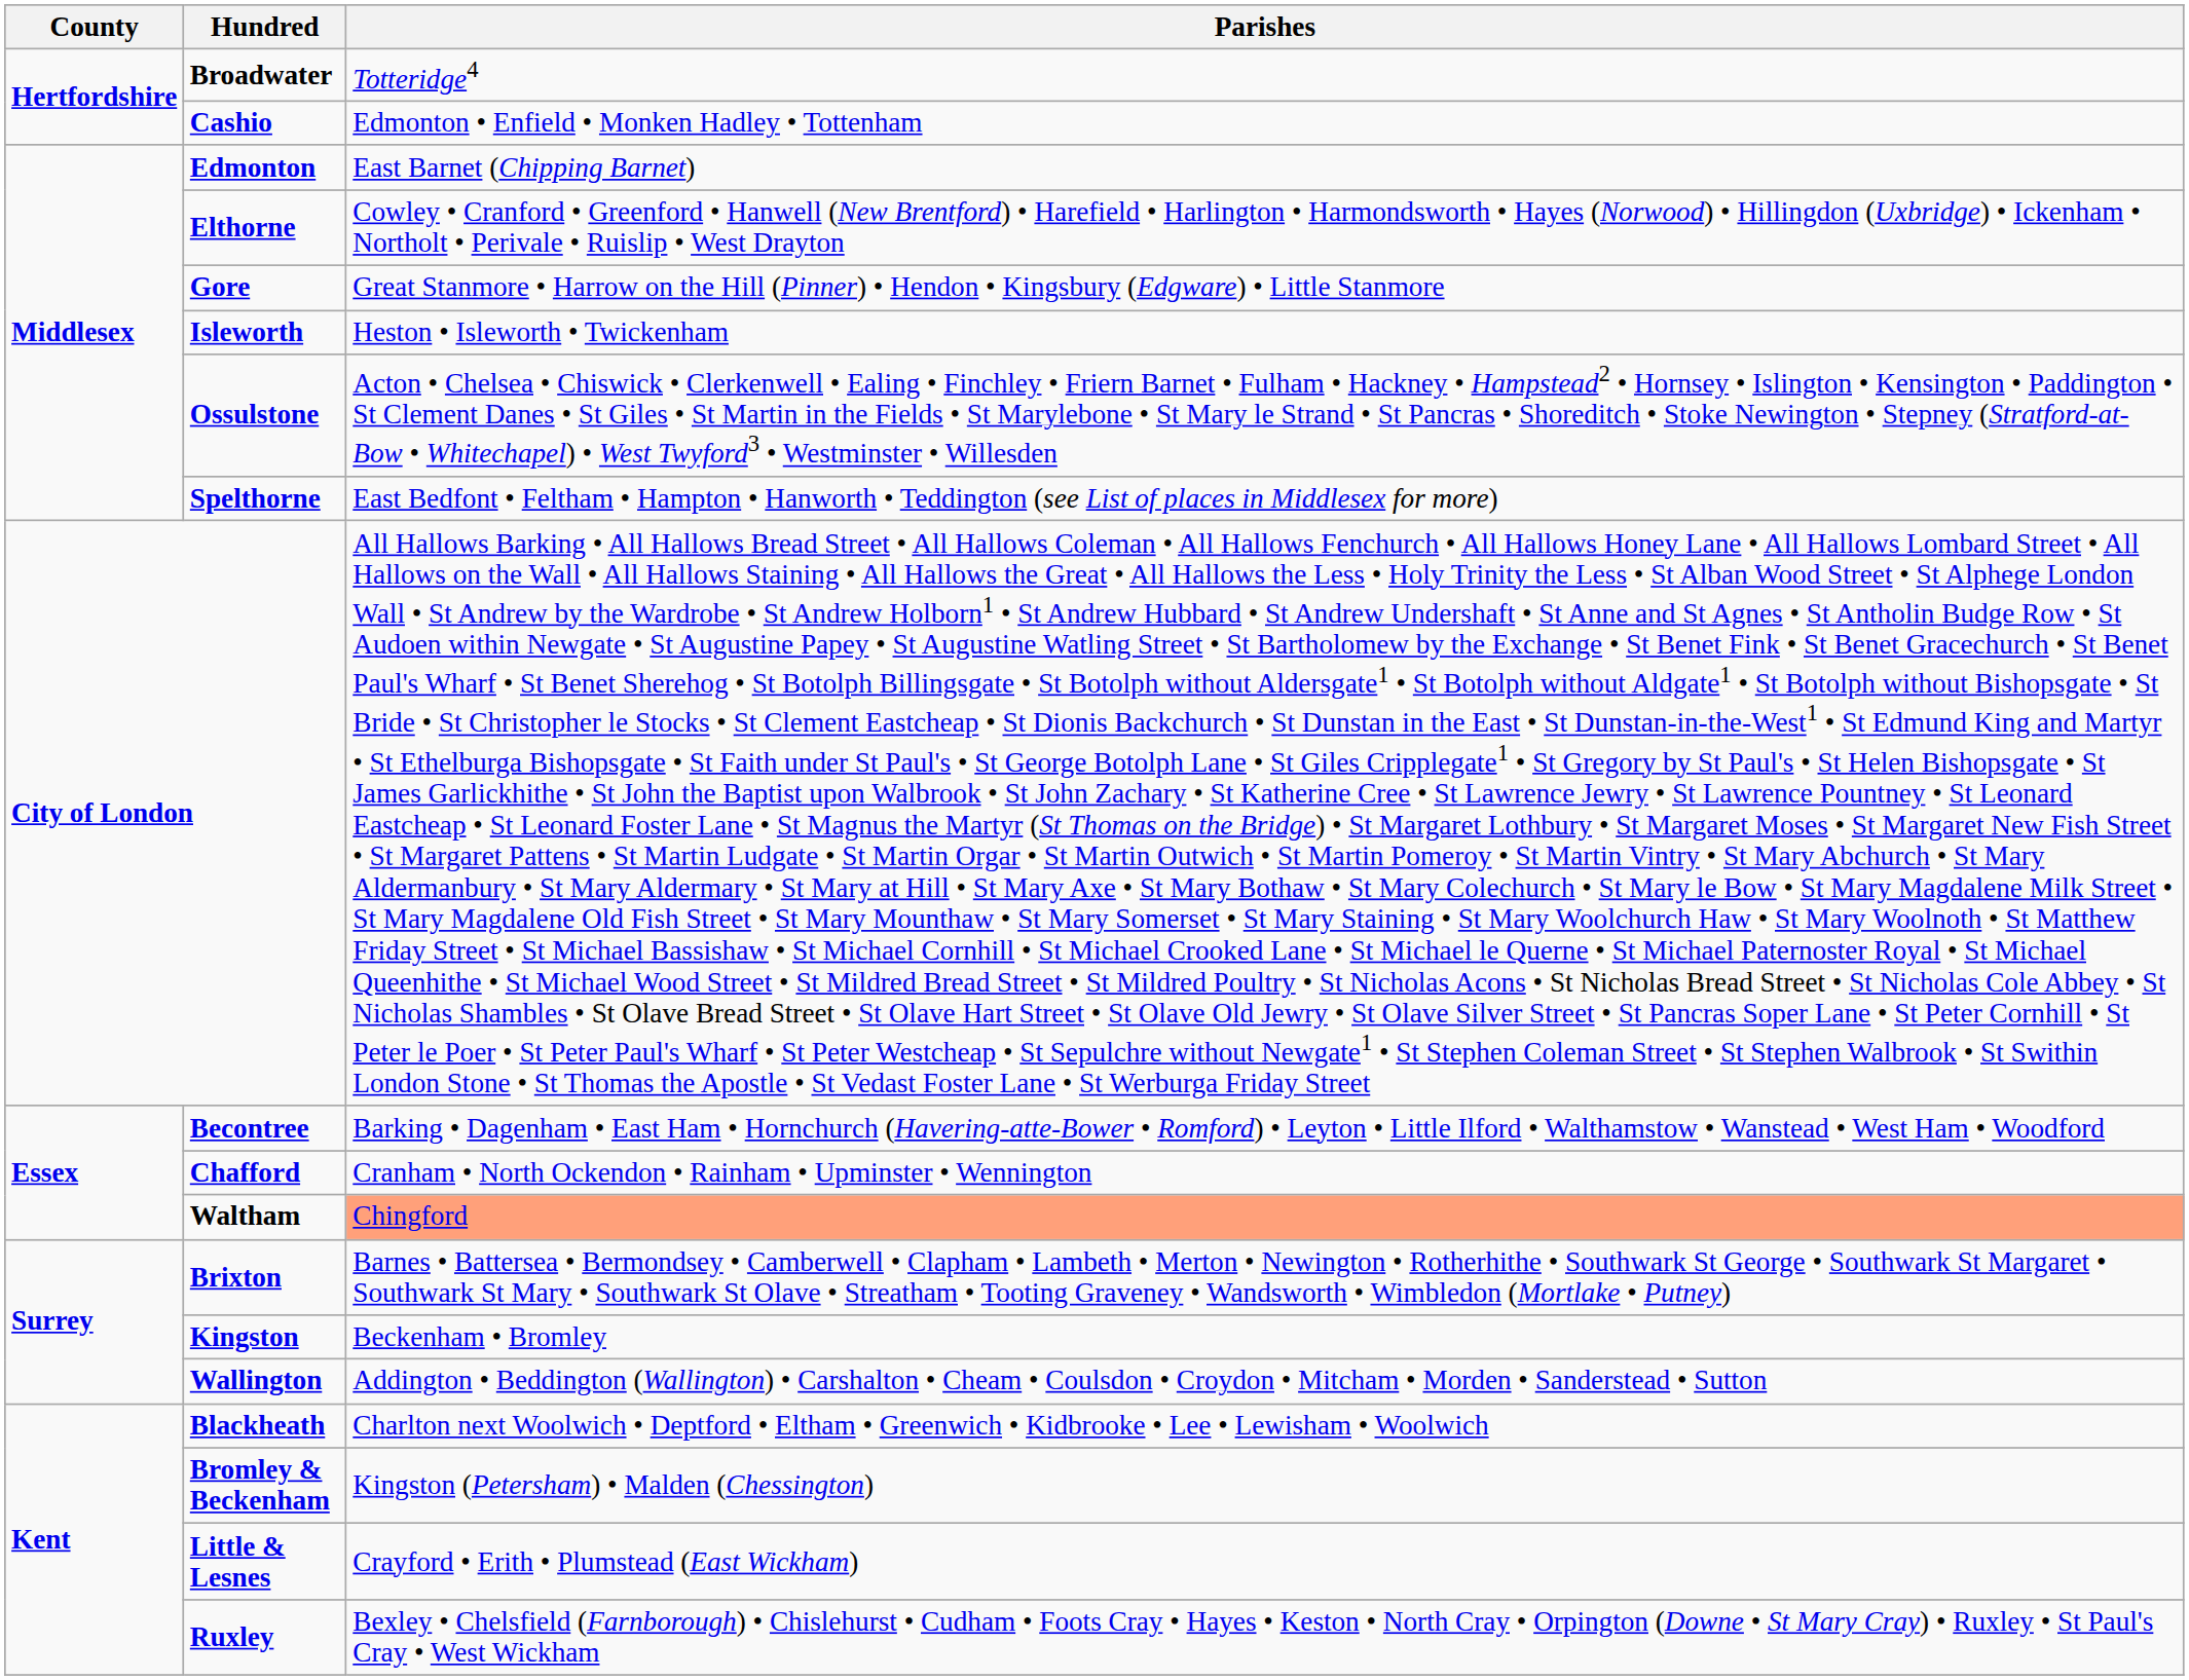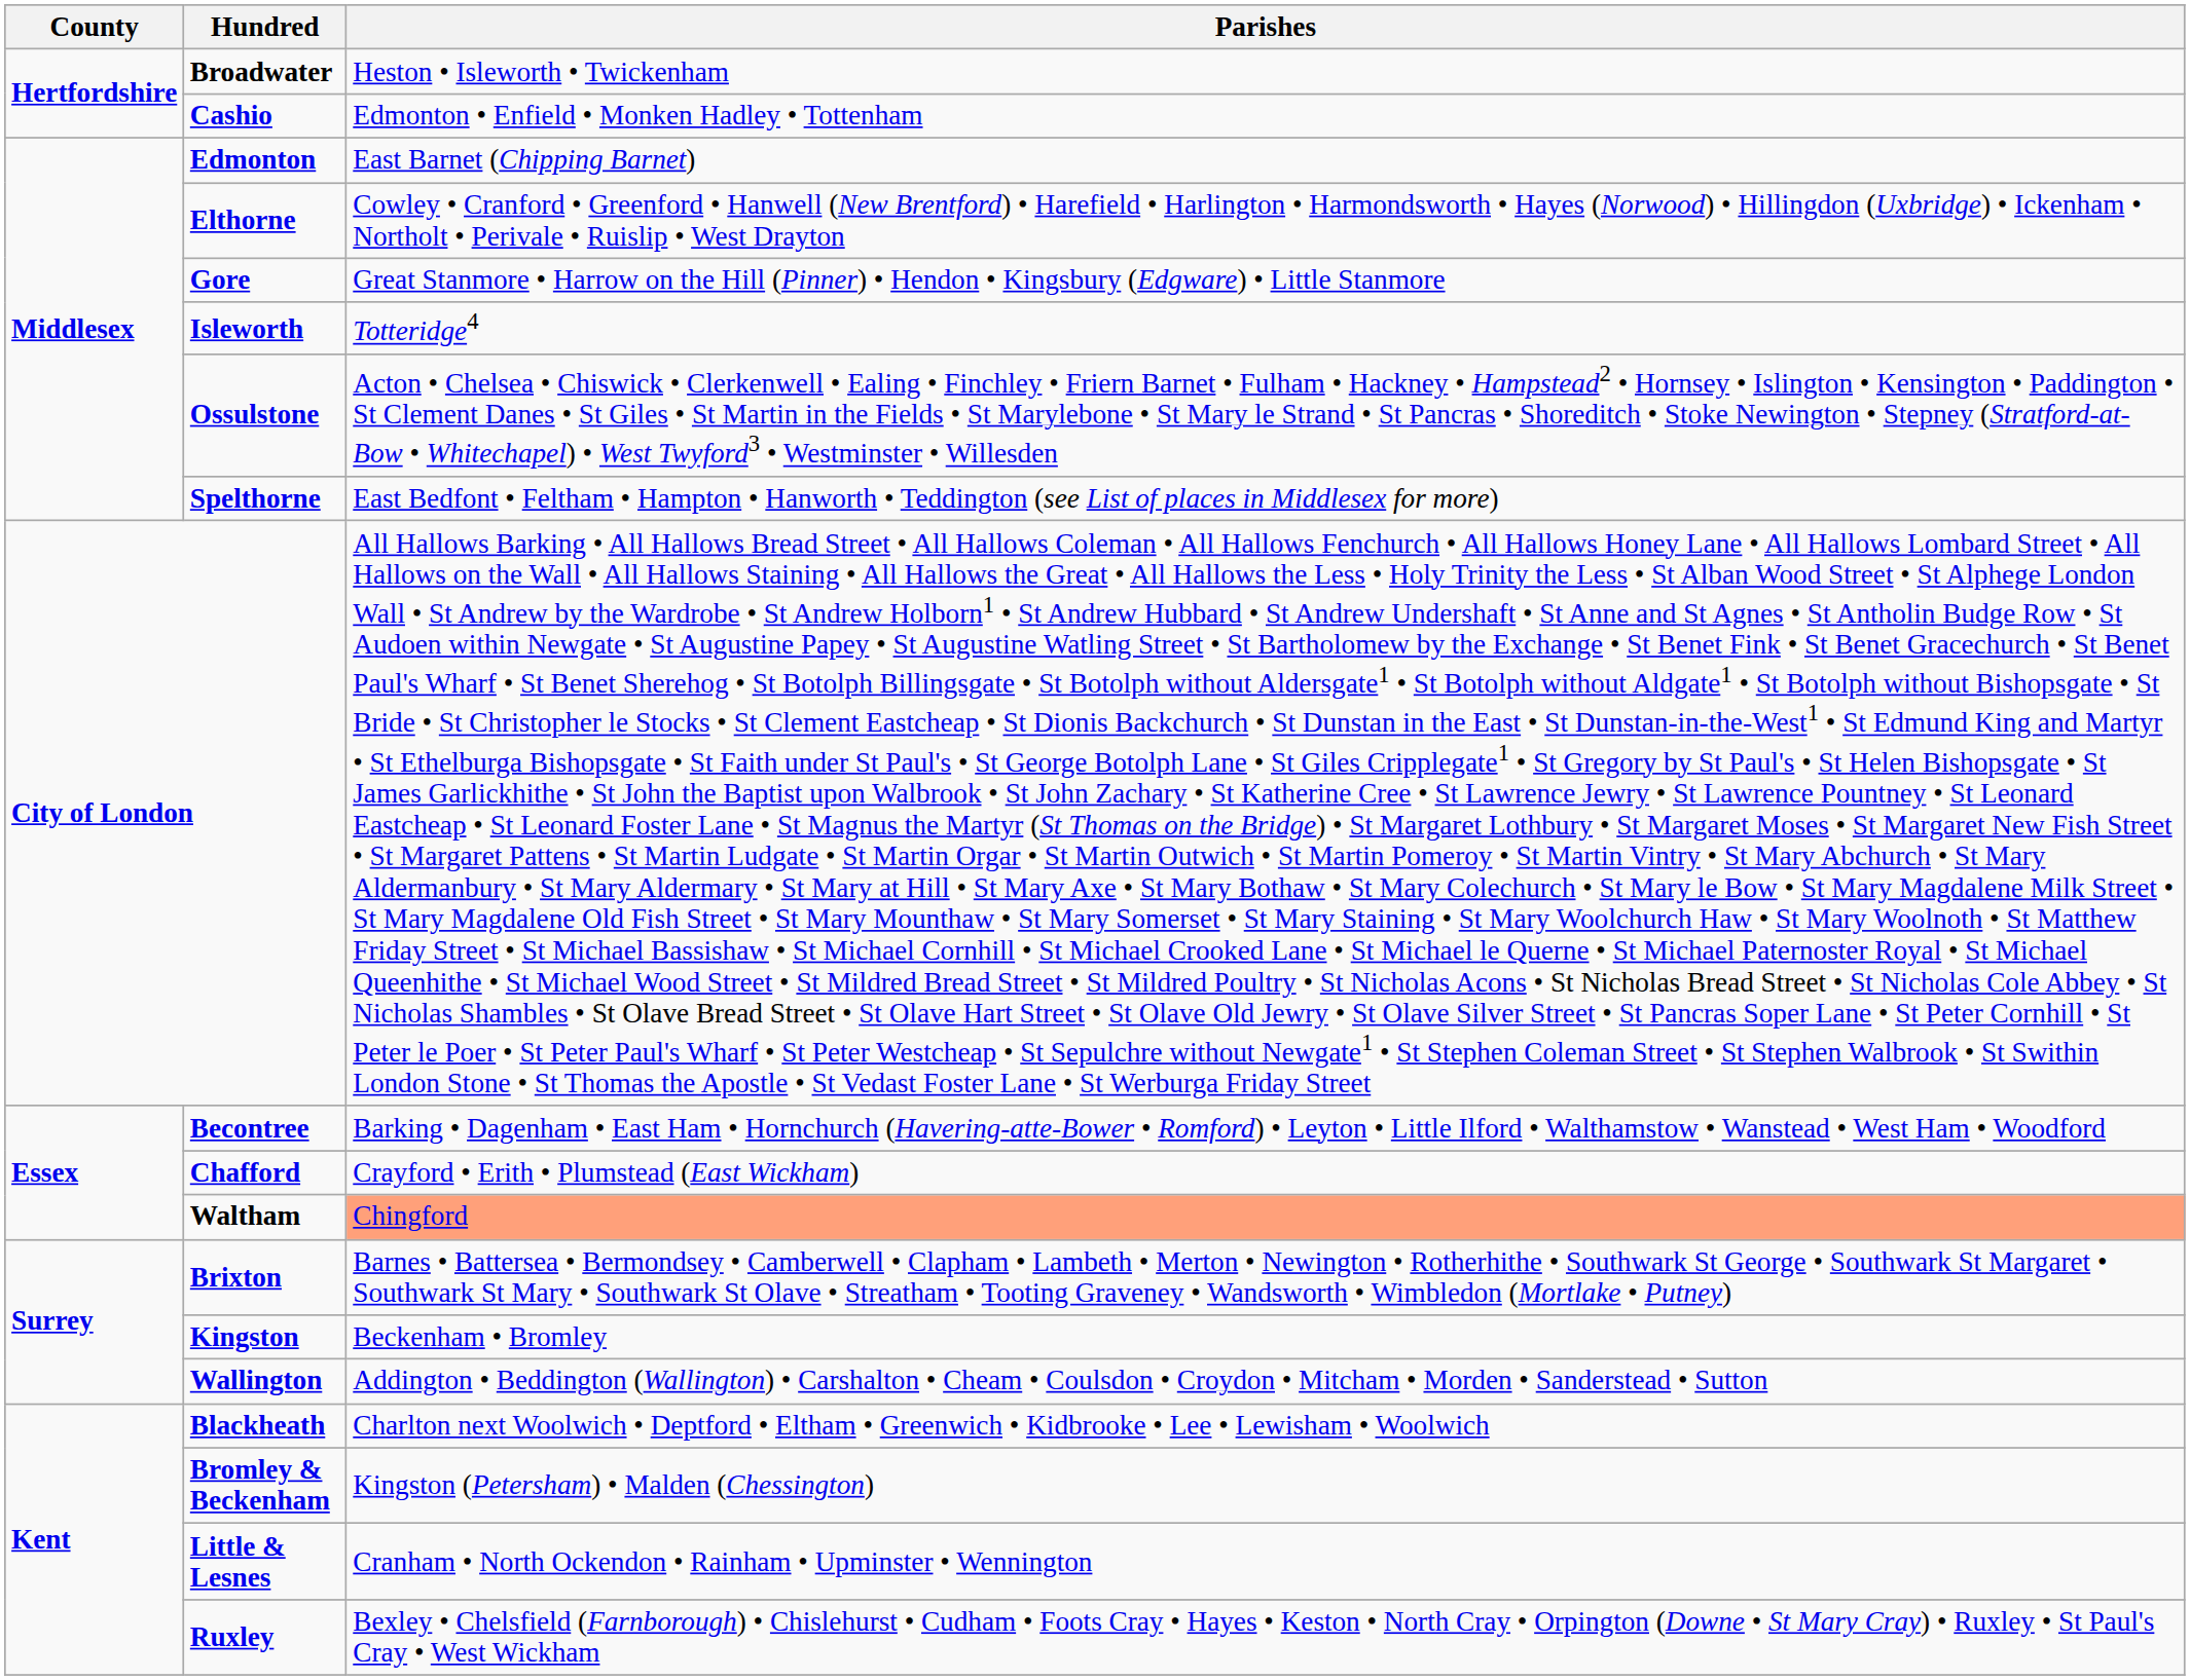Broadwater | Parishes: Totteridge4 -> Heston • Isleworth • Twickenham
Isleworth | Parishes: Heston • Isleworth • Twickenham -> Totteridge4
Chafford | Parishes: Cranham • North Ockendon • Rainham • Upminster • Wennington -> Crayford • Erith • Plumstead (East Wickham)
Little & Lesnes | Parishes: Crayford • Erith • Plumstead (East Wickham) -> Cranham • North Ockendon • Rainham • Upminster • Wennington
